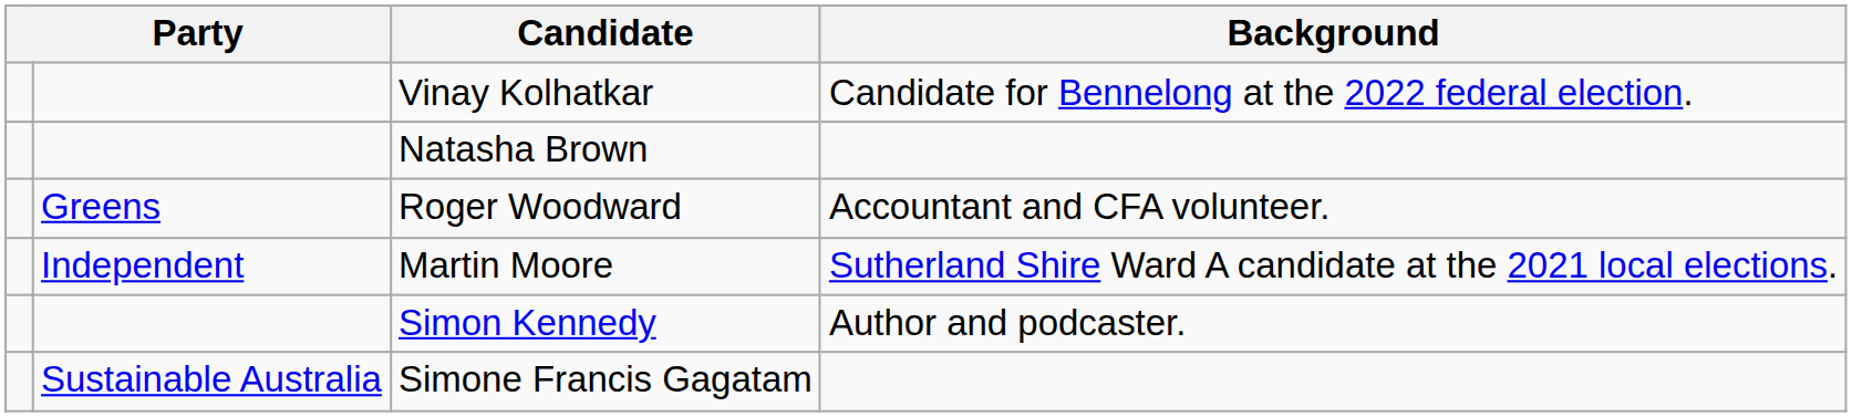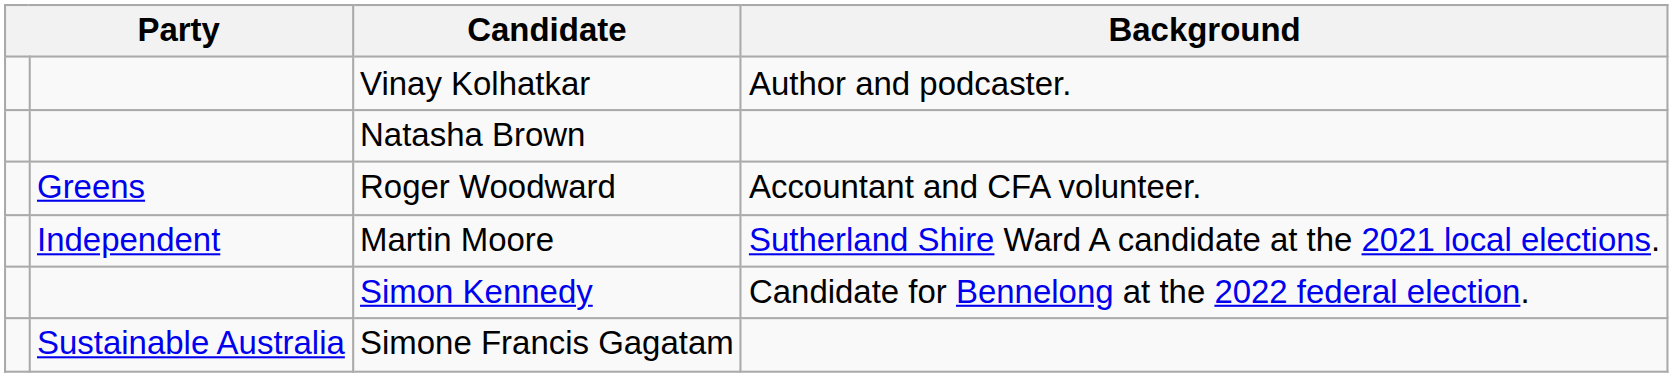Vinay Kolhatkar | Background: Candidate for Bennelong at the 2022 federal election. -> Author and podcaster.
Simon Kennedy | Background: Author and podcaster. -> Candidate for Bennelong at the 2022 federal election.
